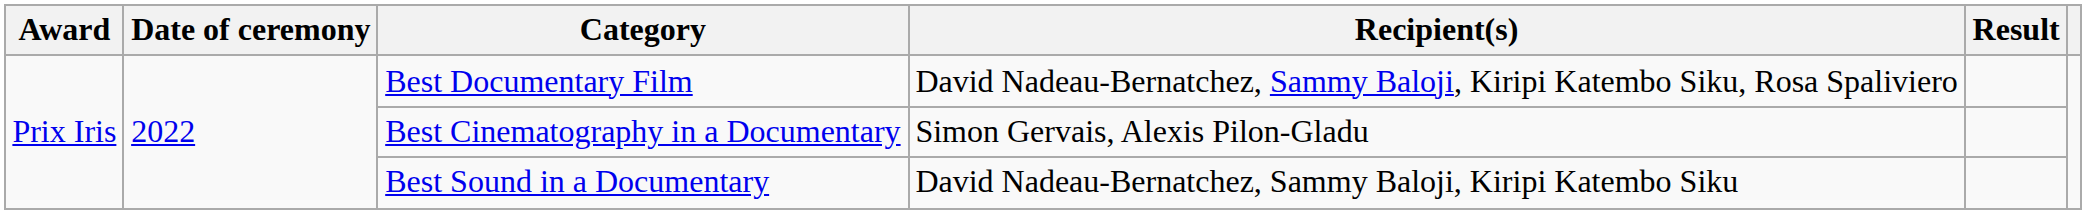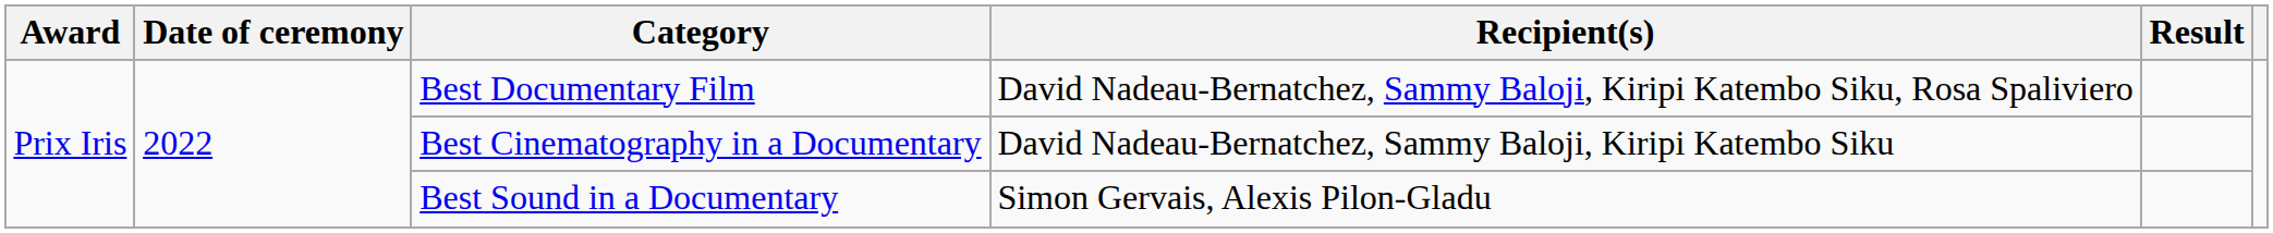Best Cinematography in a Documentary | Recipient(s): Simon Gervais, Alexis Pilon-Gladu -> David Nadeau-Bernatchez, Sammy Baloji, Kiripi Katembo Siku
Best Sound in a Documentary | Recipient(s): David Nadeau-Bernatchez, Sammy Baloji, Kiripi Katembo Siku -> Simon Gervais, Alexis Pilon-Gladu
